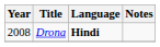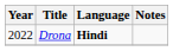Drona | Year: 2008 -> 2022
